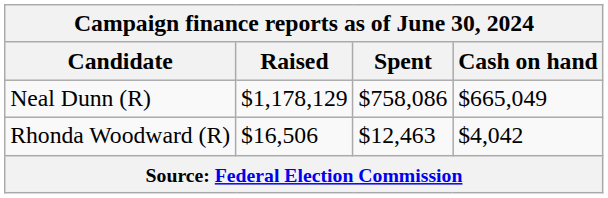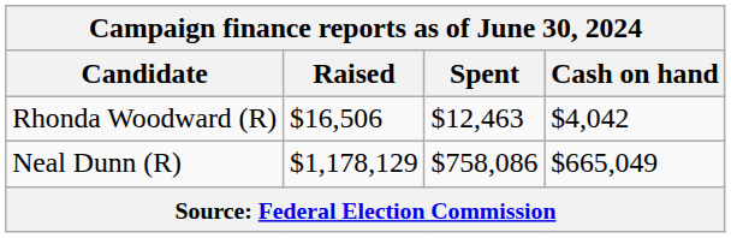rows swapped: Neal Dunn (R) <-> Rhonda Woodward (R)
